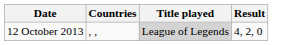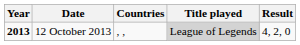+ column: Year | 2013
